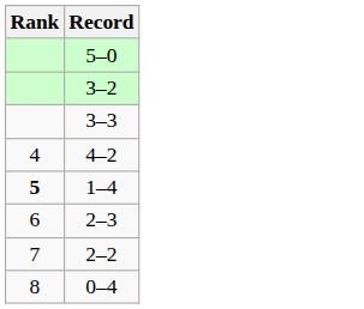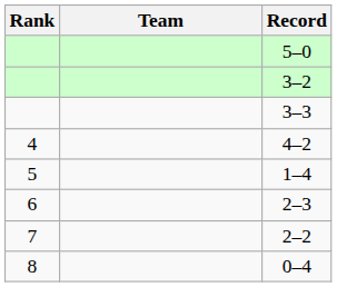+ column: Team
1–4 | Rank: bold -> normal
